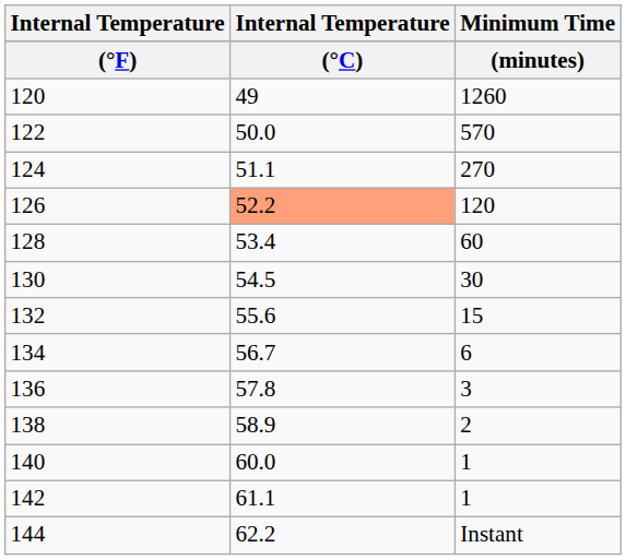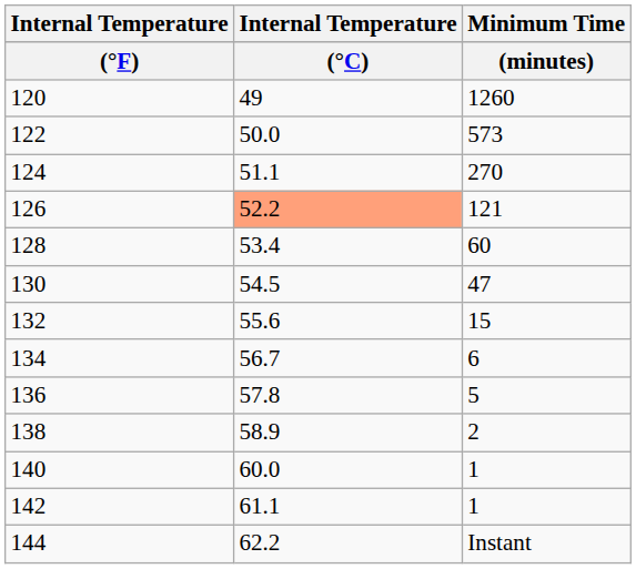122 | Minimum Time: 570 -> 573
126 | Minimum Time: 120 -> 121
130 | Minimum Time: 30 -> 47
136 | Minimum Time: 3 -> 5
